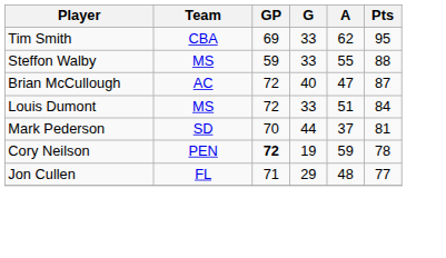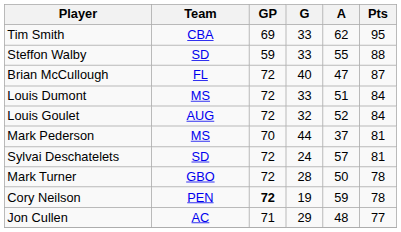Steffon Walby | Team: MS -> SD
Brian McCullough | Team: AC -> FL
+ row: Louis Goulet | AUG | 72 | 32 | 52 | 84
Mark Pederson | Team: SD -> MS
+ row: Sylvai Deschatelets | SD | 72 | 24 | 57 | 81
+ row: Mark Turner | GBO | 72 | 28 | 50 | 78
Jon Cullen | Team: FL -> AC
